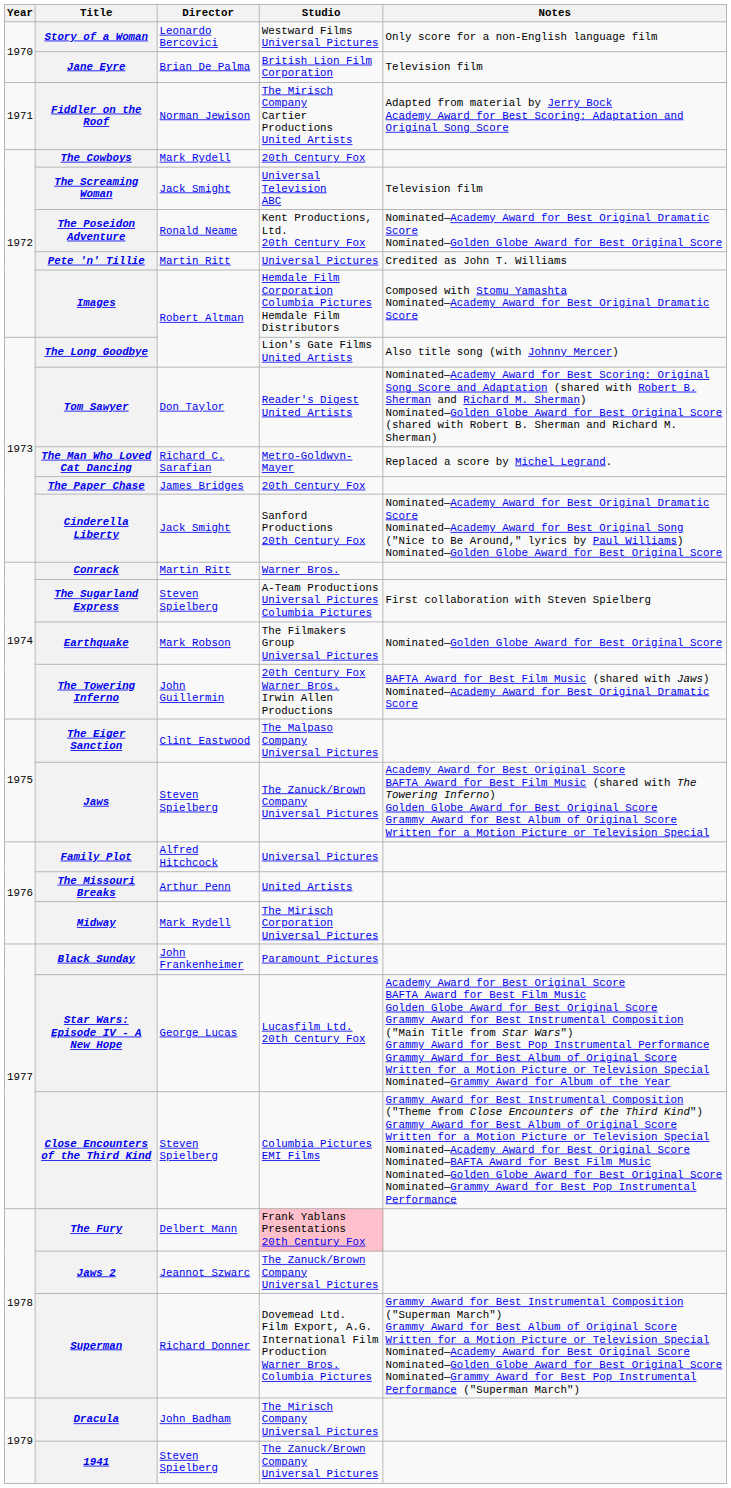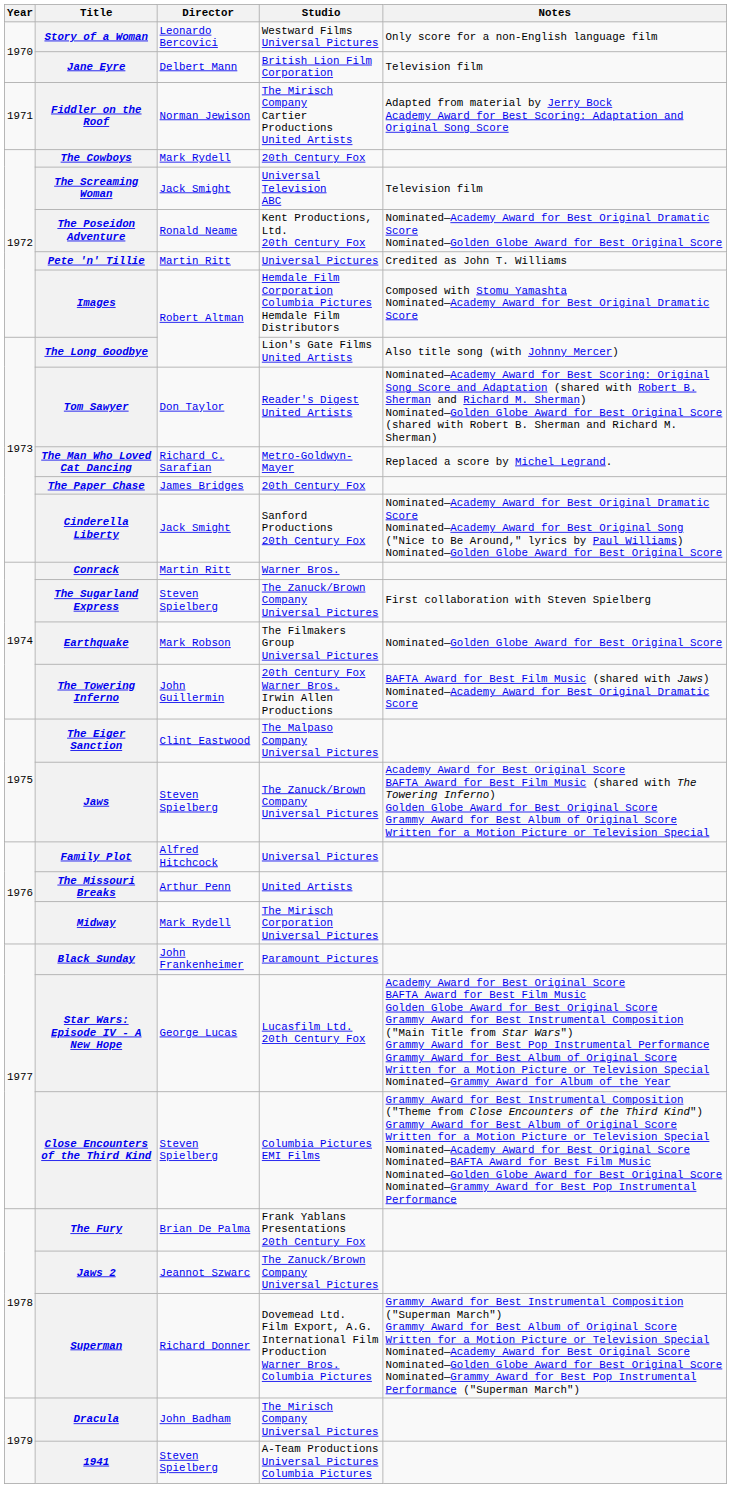Jane Eyre | Director: Brian De Palma -> Delbert Mann
The Sugarland Express | Studio: A-Team Productions Universal Pictures Columbia Pictures -> The Zanuck/Brown Company Universal Pictures
The Fury | Director: Delbert Mann -> Brian De Palma
The Fury | Studio: pink background -> no background
1941 | Studio: The Zanuck/Brown Company Universal Pictures -> A-Team Productions Universal Pictures Columbia Pictures
